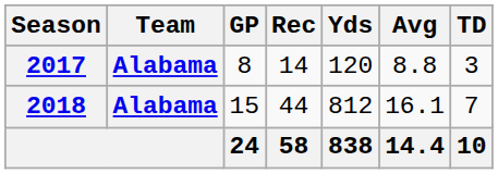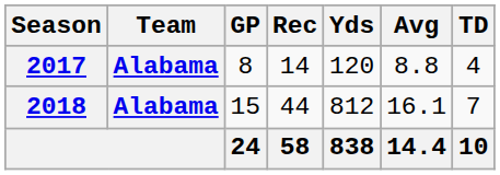2017 | TD: 3 -> 4
